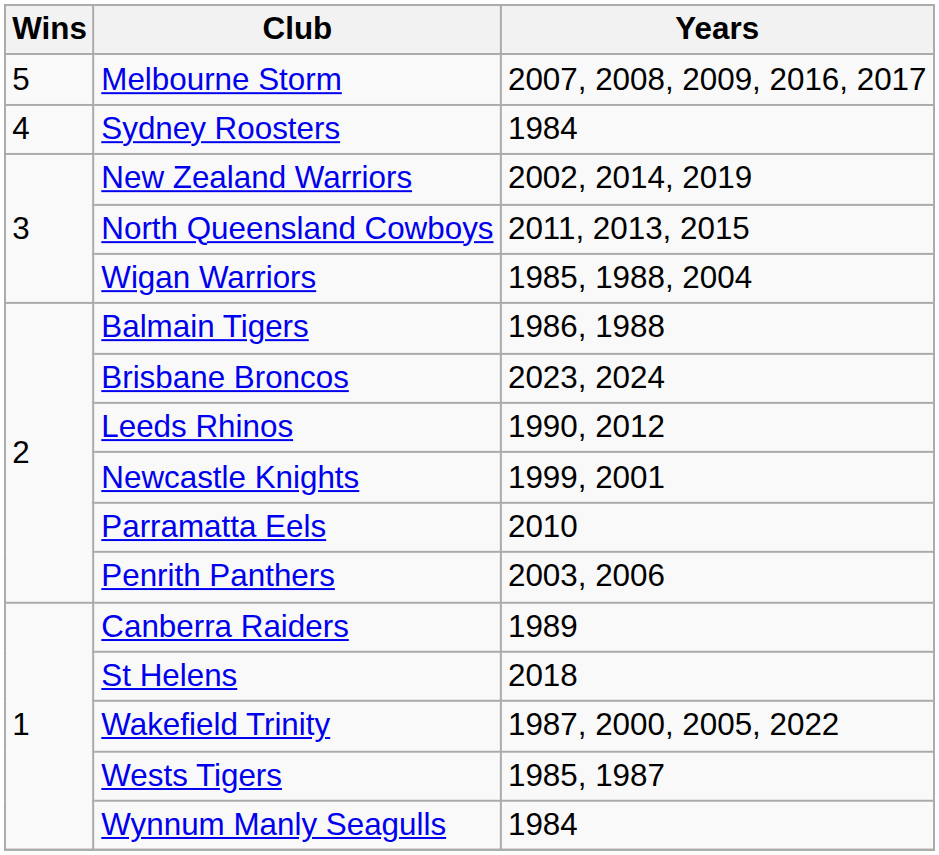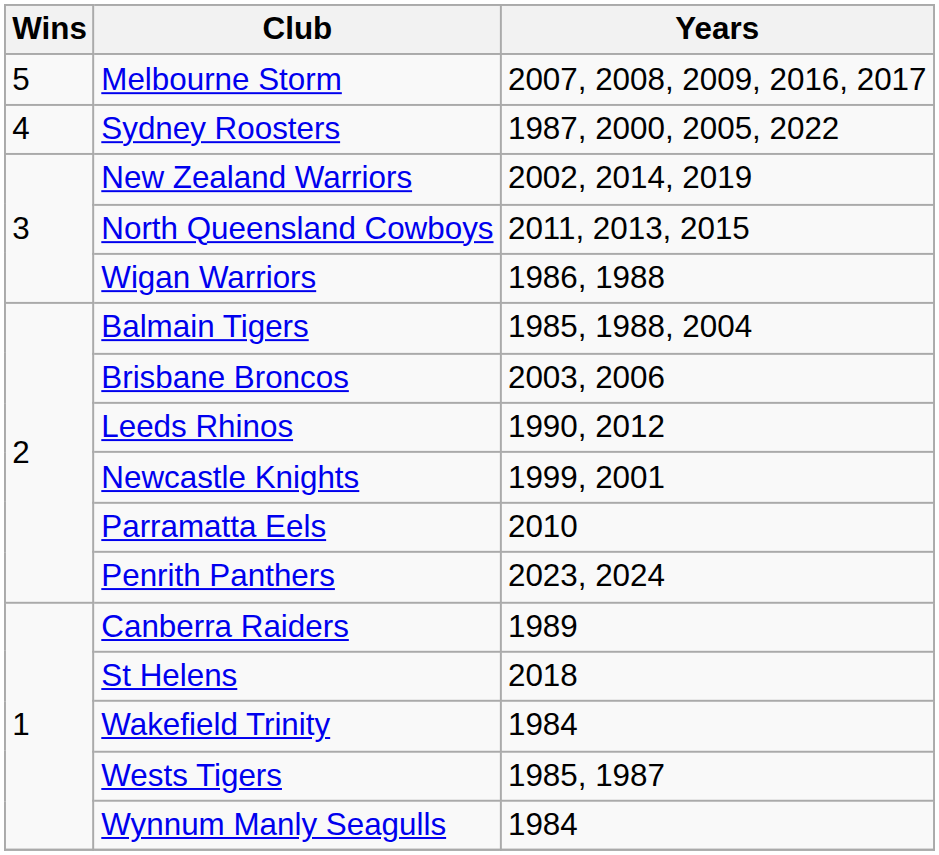Sydney Roosters | Years: 1984 -> 1987, 2000, 2005, 2022
Wigan Warriors | Years: 1985, 1988, 2004 -> 1986, 1988
Balmain Tigers | Years: 1986, 1988 -> 1985, 1988, 2004
Brisbane Broncos | Years: 2023, 2024 -> 2003, 2006
Penrith Panthers | Years: 2003, 2006 -> 2023, 2024
Wakefield Trinity | Years: 1987, 2000, 2005, 2022 -> 1984
